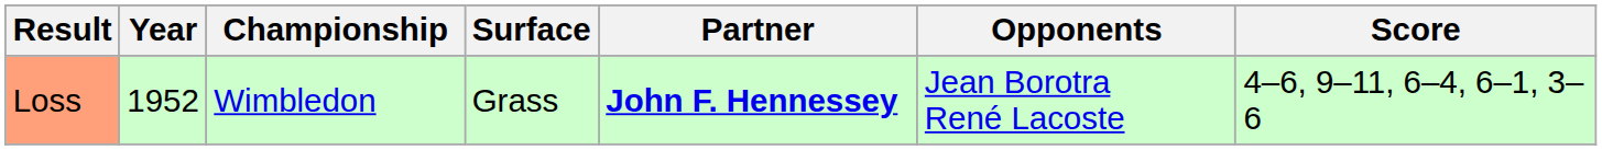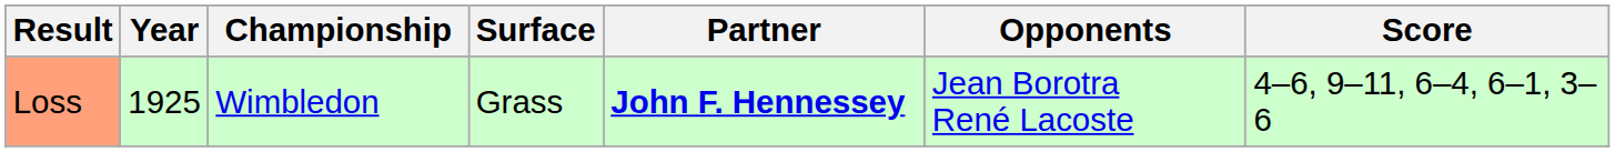Loss | Year: 1952 -> 1925
